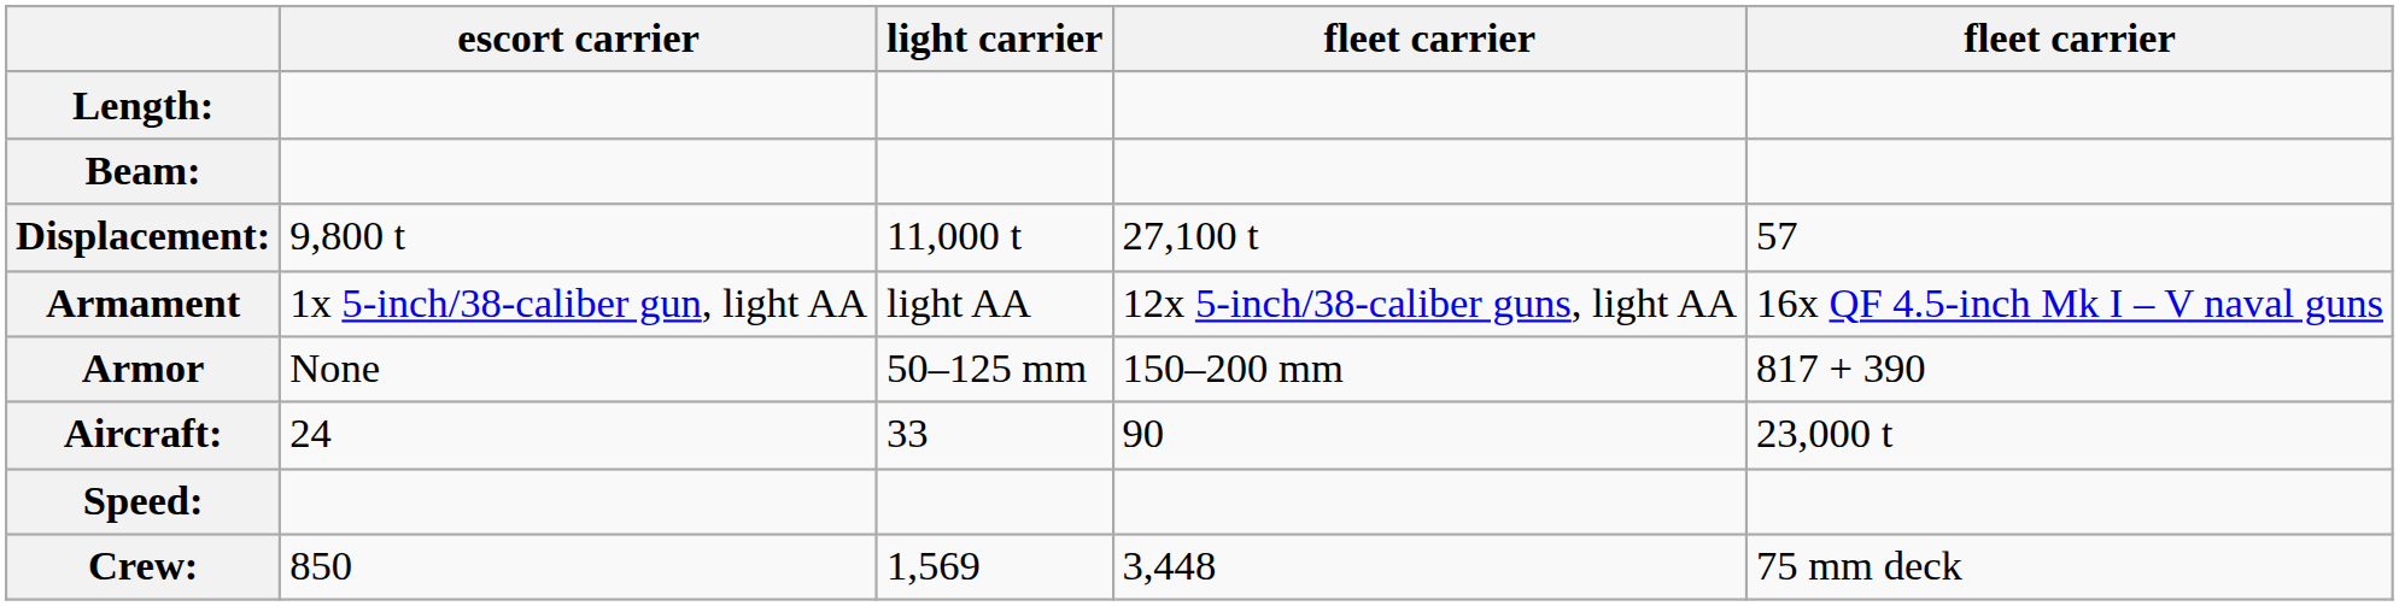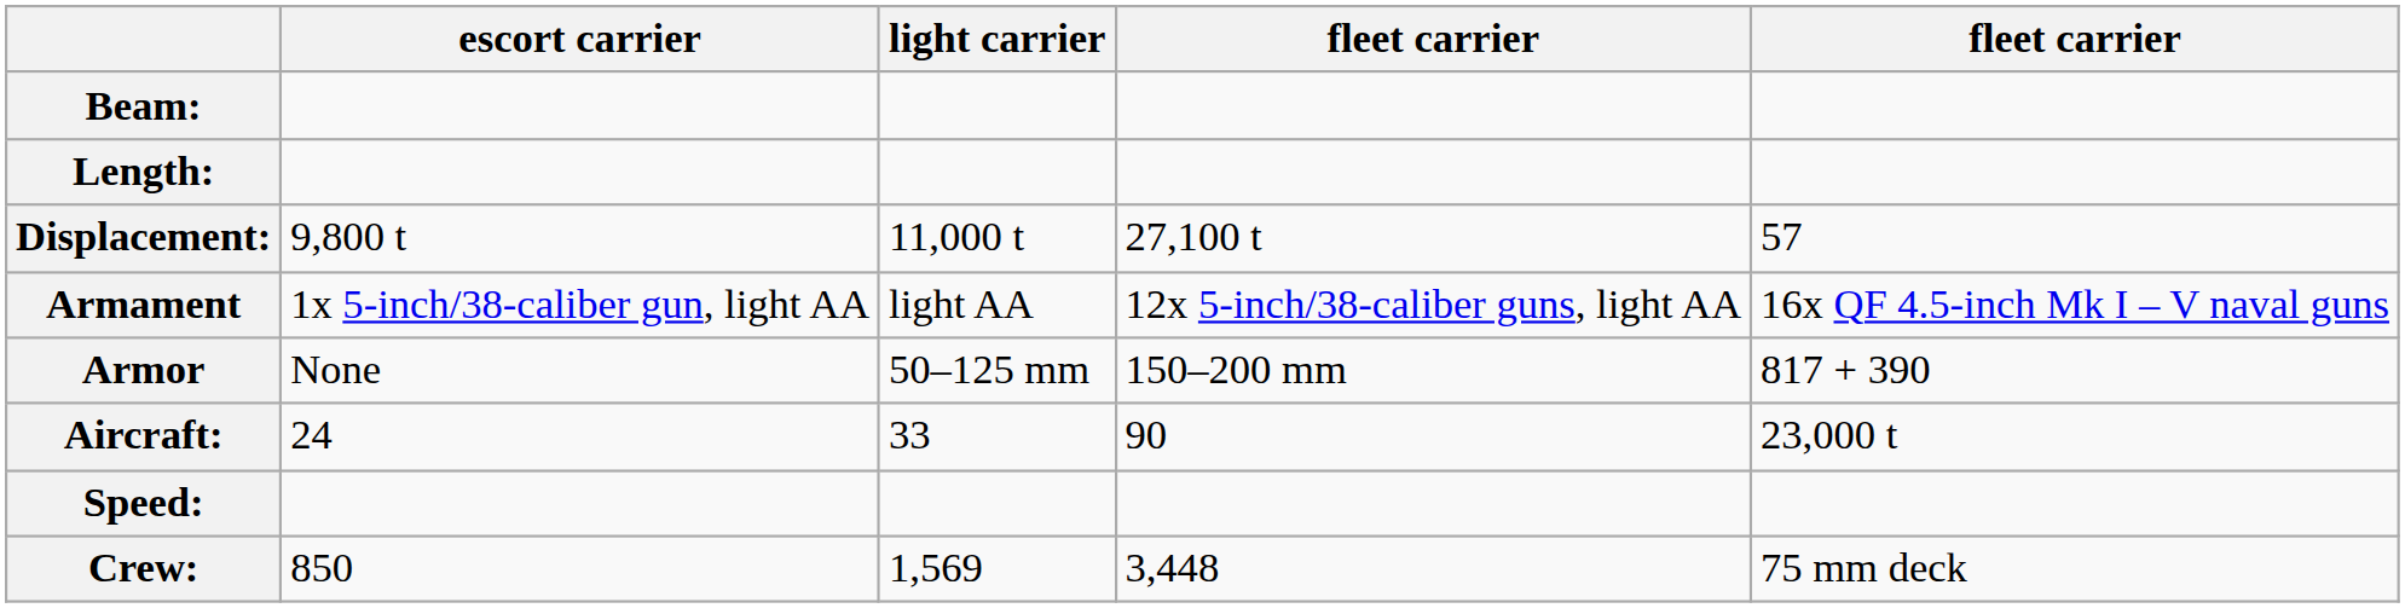rows swapped: Length: <-> Beam:
